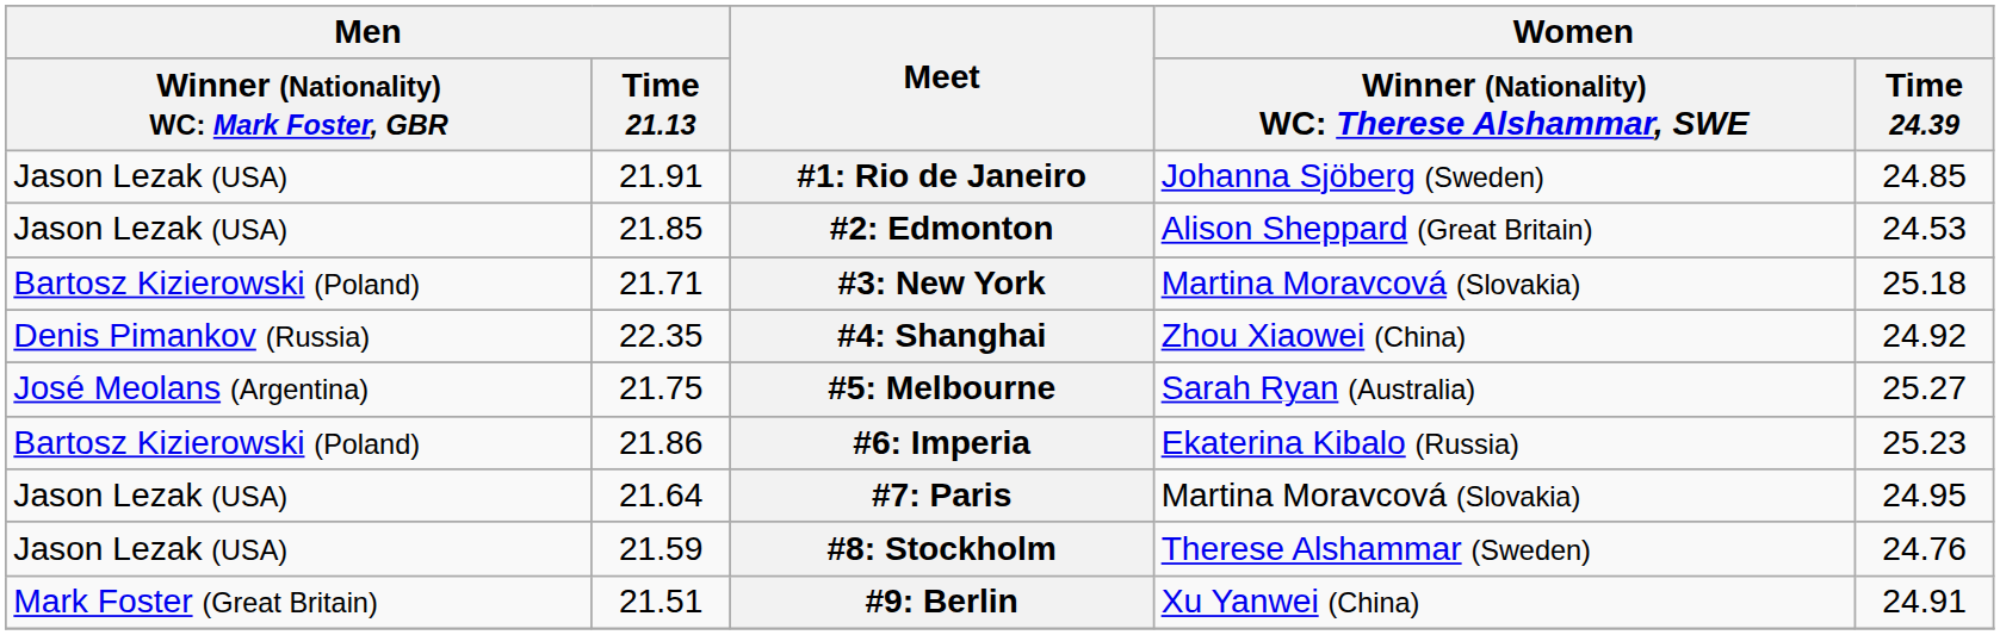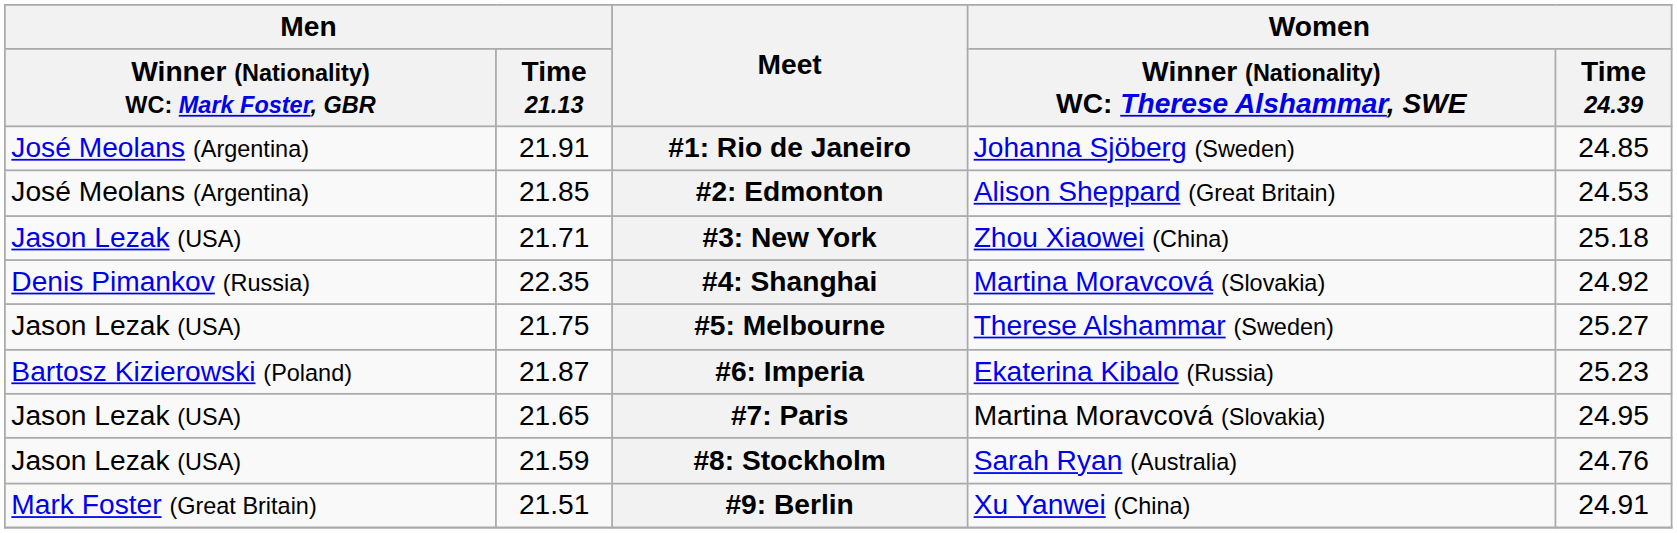#1: Rio de Janeiro | column 1: Jason Lezak (USA) -> José Meolans (Argentina)
#2: Edmonton | column 1: Jason Lezak (USA) -> José Meolans (Argentina)
#3: New York | column 1: Bartosz Kizierowski (Poland) -> Jason Lezak (USA)
#3: New York | column 4: Martina Moravcová (Slovakia) -> Zhou Xiaowei (China)
#4: Shanghai | column 4: Zhou Xiaowei (China) -> Martina Moravcová (Slovakia)
#5: Melbourne | column 1: José Meolans (Argentina) -> Jason Lezak (USA)
#5: Melbourne | column 4: Sarah Ryan (Australia) -> Therese Alshammar (Sweden)
#6: Imperia | Men / Time 21.13: 21.86 -> 21.87
#7: Paris | Men / Time 21.13: 21.64 -> 21.65
#8: Stockholm | column 4: Therese Alshammar (Sweden) -> Sarah Ryan (Australia)
